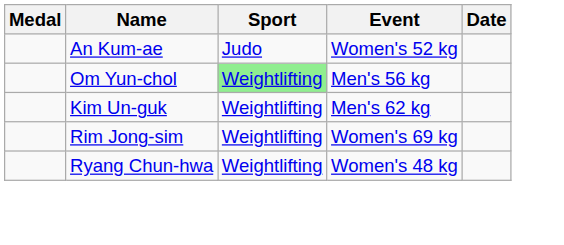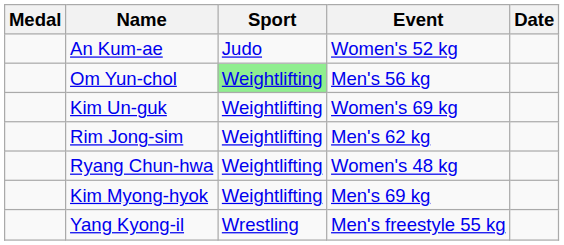Kim Un-guk | Event: Men's 62 kg -> Women's 69 kg
Rim Jong-sim | Event: Women's 69 kg -> Men's 62 kg
+ row: Kim Myong-hyok | Weightlifting | Men's 69 kg
+ row: Yang Kyong-il | Wrestling | Men's freestyle 55 kg
